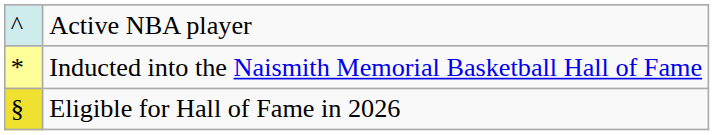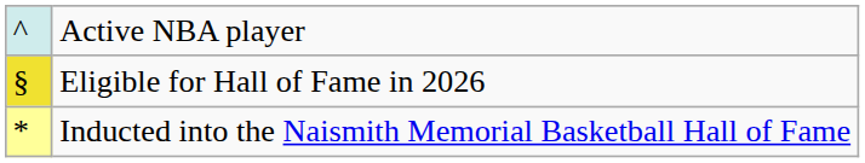rows swapped: Inducted into the Naismith Memorial Basketball Hall of Fame <-> Eligible for Hall of Fame in 2026
